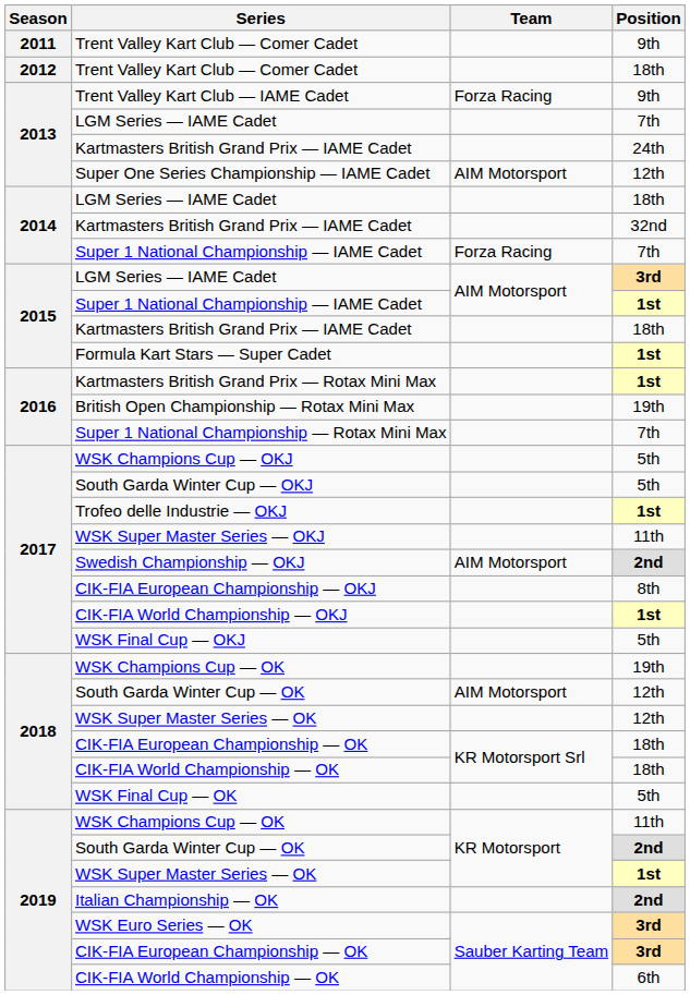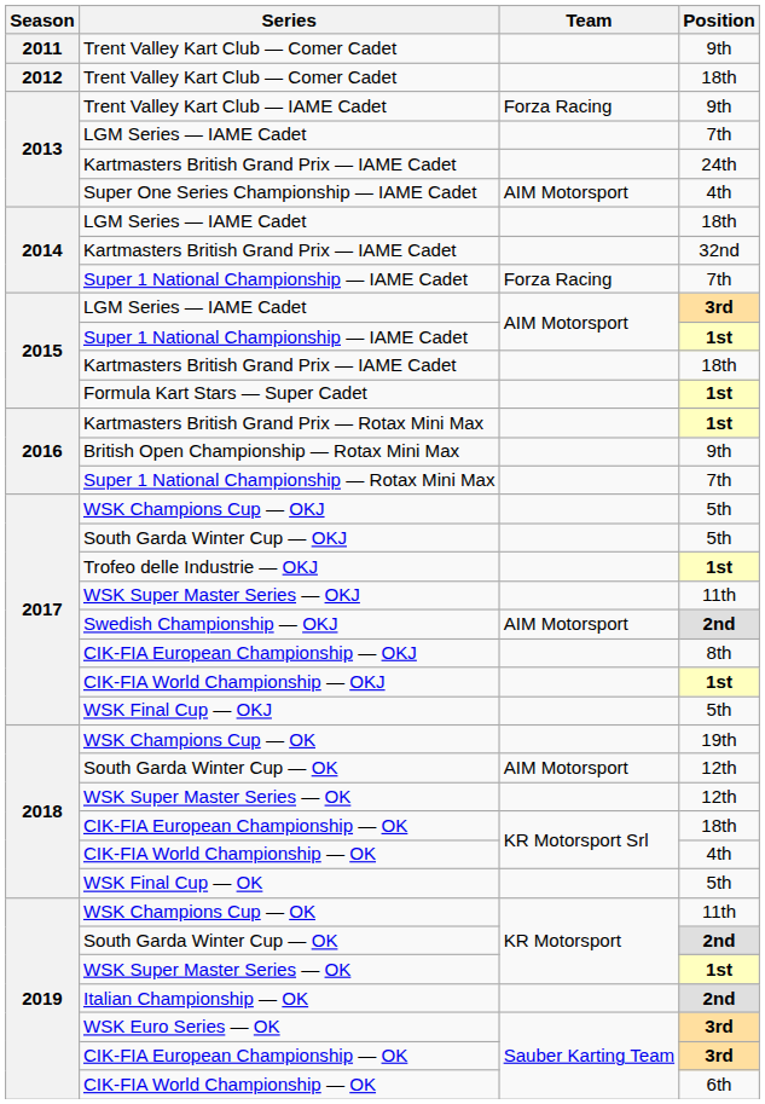Super One Series Championship — IAME Cadet | Position: 12th -> 4th
British Open Championship — Rotax Mini Max | Position: 19th -> 9th
2018 / CIK-FIA World Championship — OK | Position: 18th -> 4th
